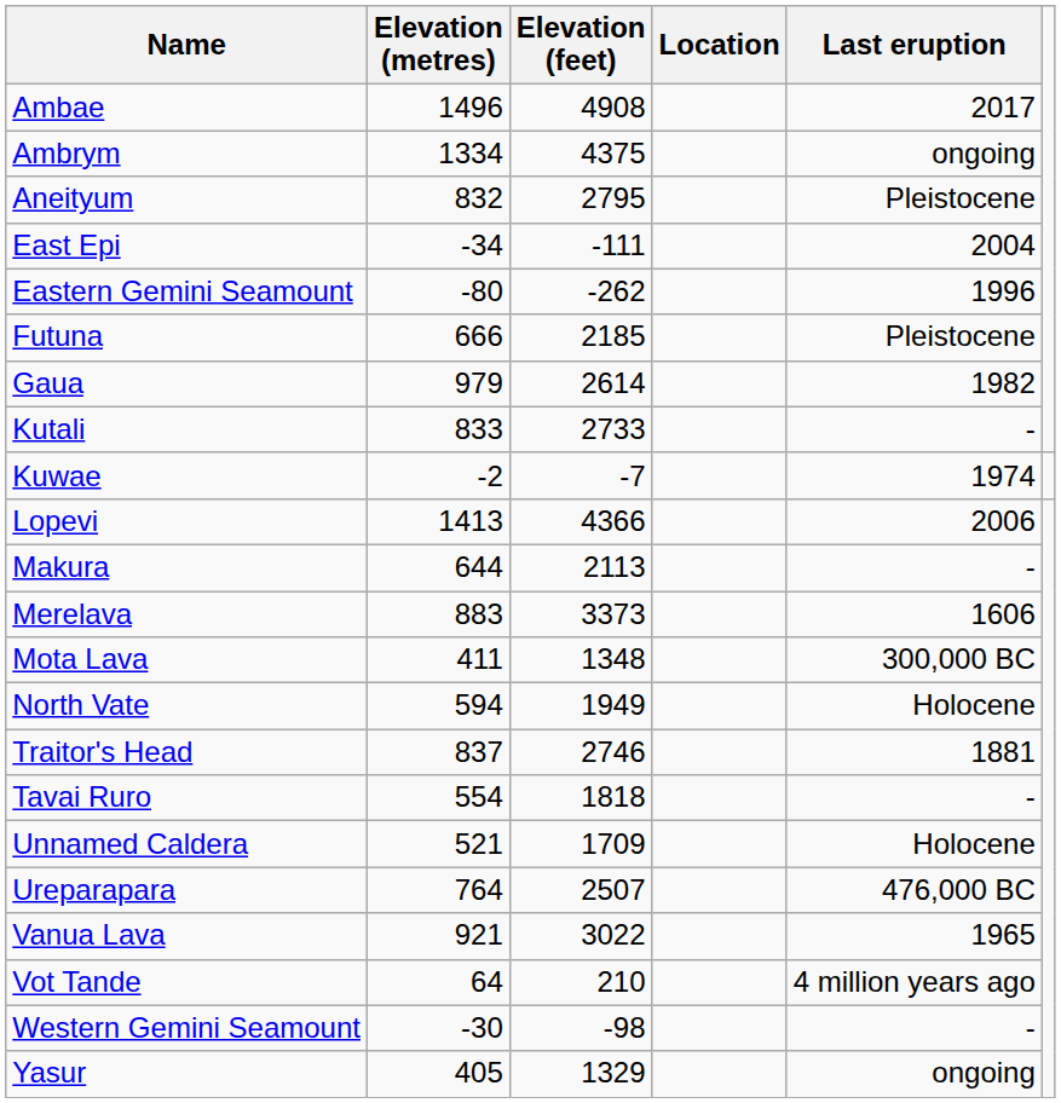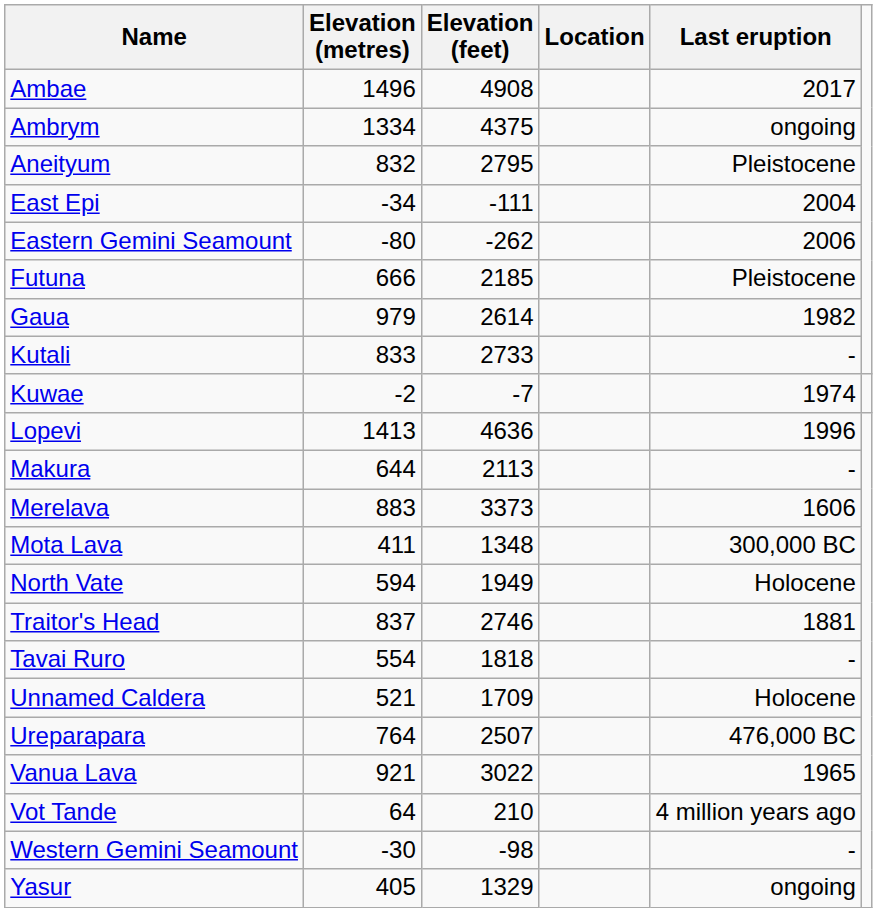Eastern Gemini Seamount | Last eruption: 1996 -> 2006
Lopevi | Elevation (feet): 4366 -> 4636
Lopevi | Last eruption: 2006 -> 1996
